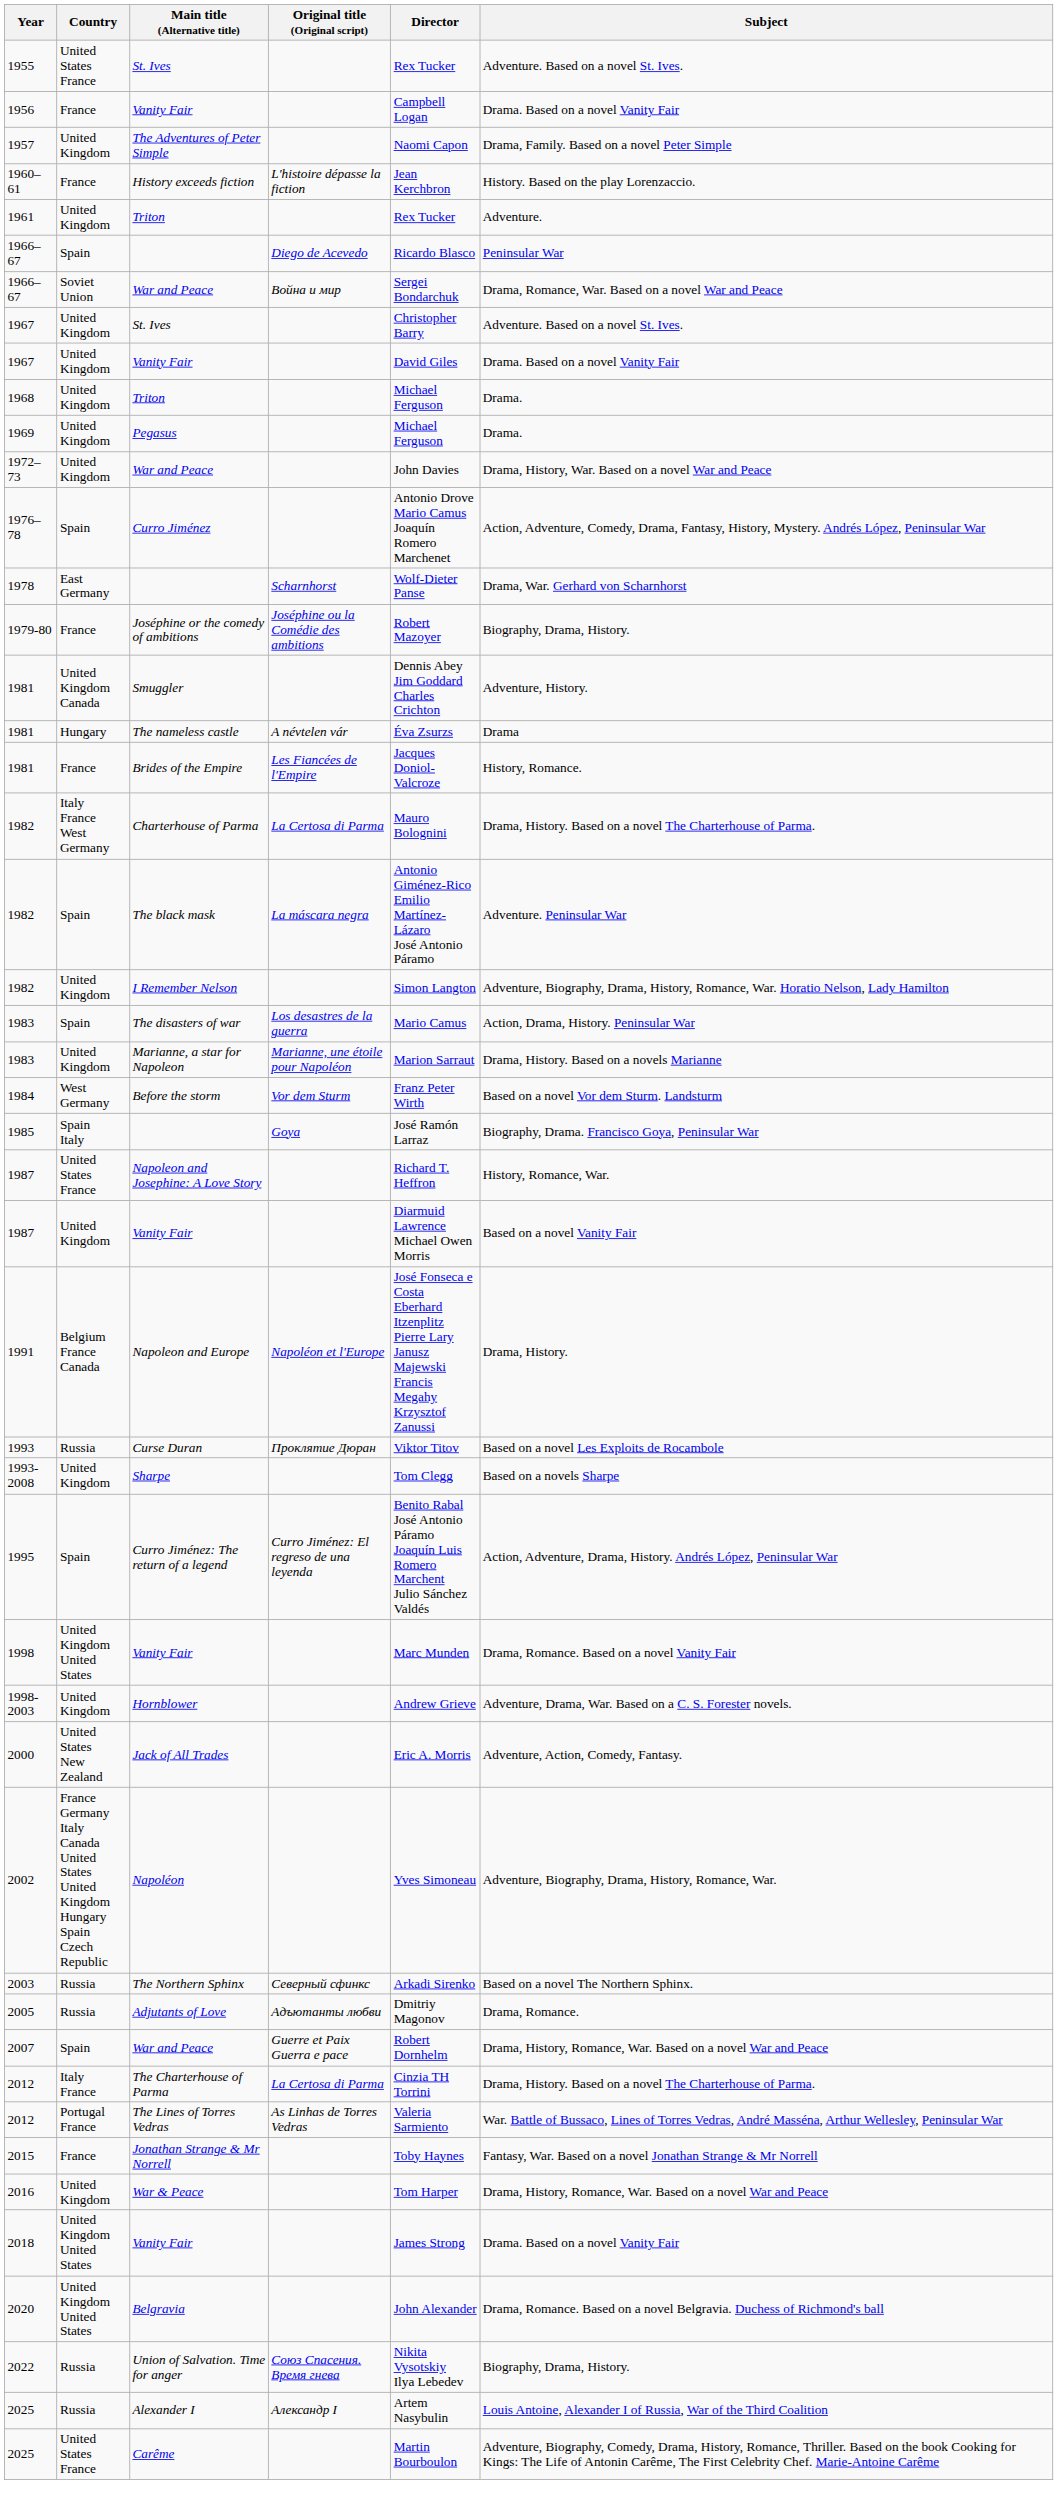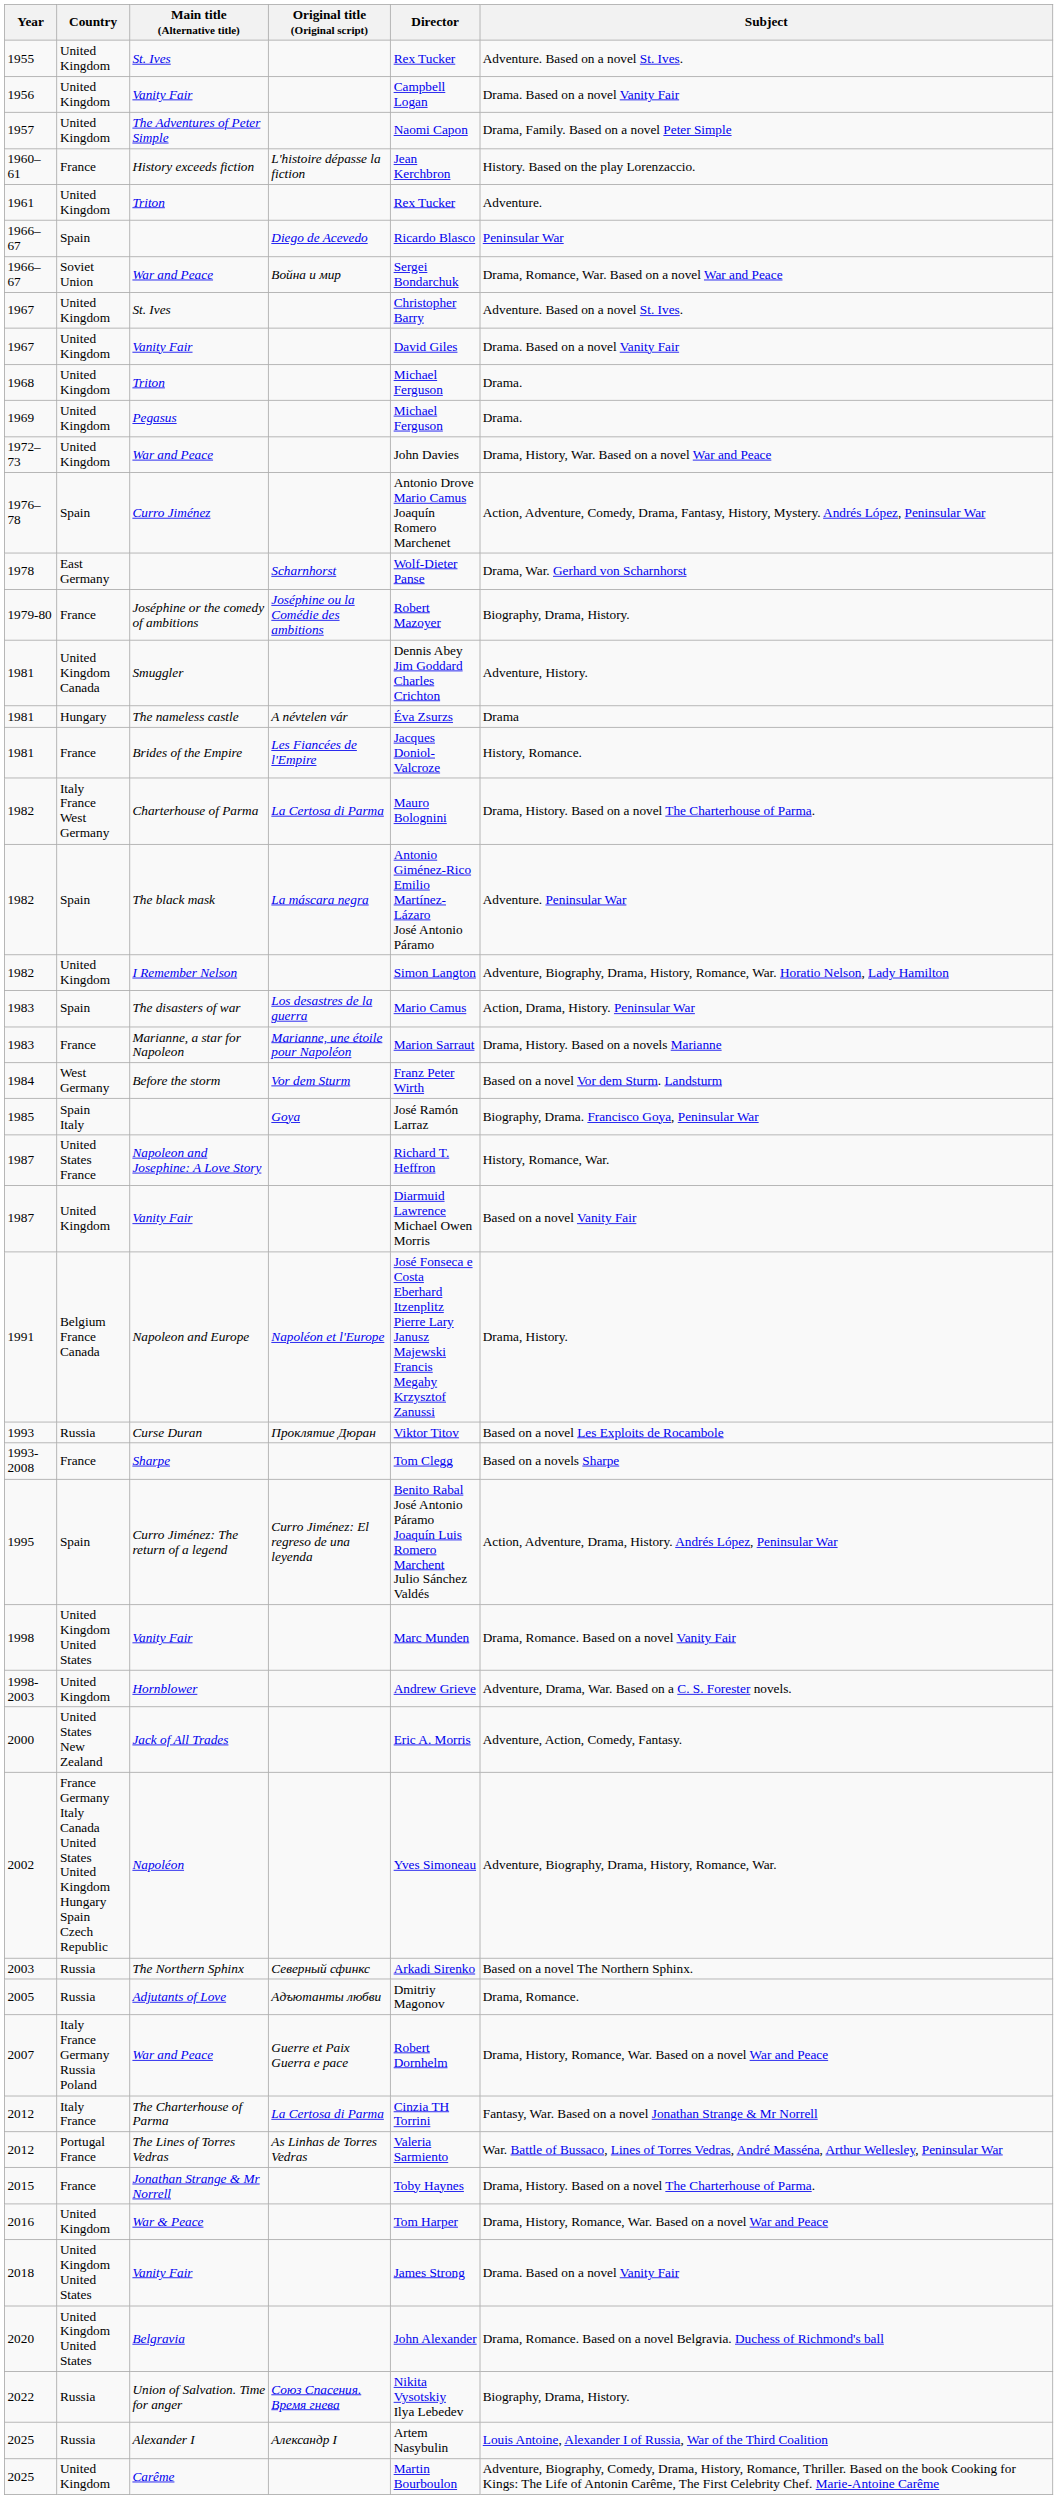1955 | Country: United States France -> United Kingdom
1956 | Country: France -> United Kingdom
1983 / Marianne, a star for Napoleon | Country: United Kingdom -> France
1993-2008 | Country: United Kingdom -> France
2007 | Country: Spain -> Italy France Germany Russia Poland
2012 / The Charterhouse of Parma | Subject: Drama, History. Based on a novel The Charterhouse of Parma. -> Fantasy, War. Based on a novel Jonathan Strange & Mr Norrell
2015 | Subject: Fantasy, War. Based on a novel Jonathan Strange & Mr Norrell -> Drama, History. Based on a novel The Charterhouse of Parma.
2025 / Carême | Country: United States France -> United Kingdom
